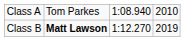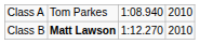Class B | column 4: 2019 -> 2010
